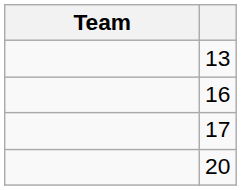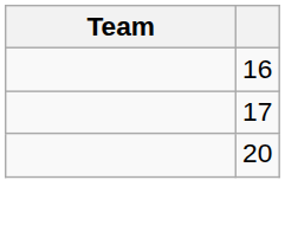- row: 13
